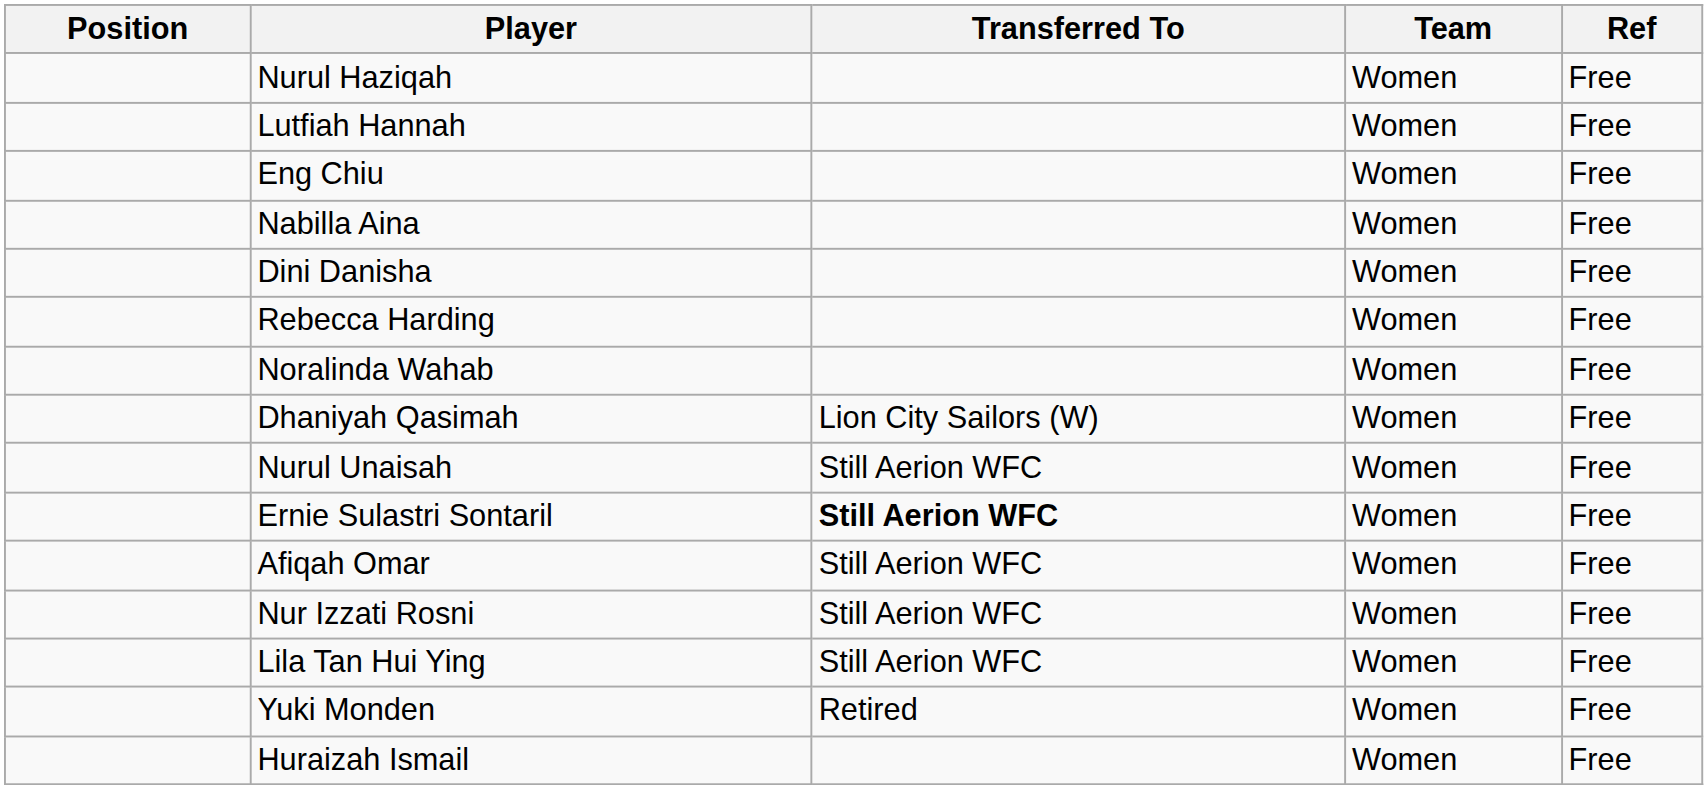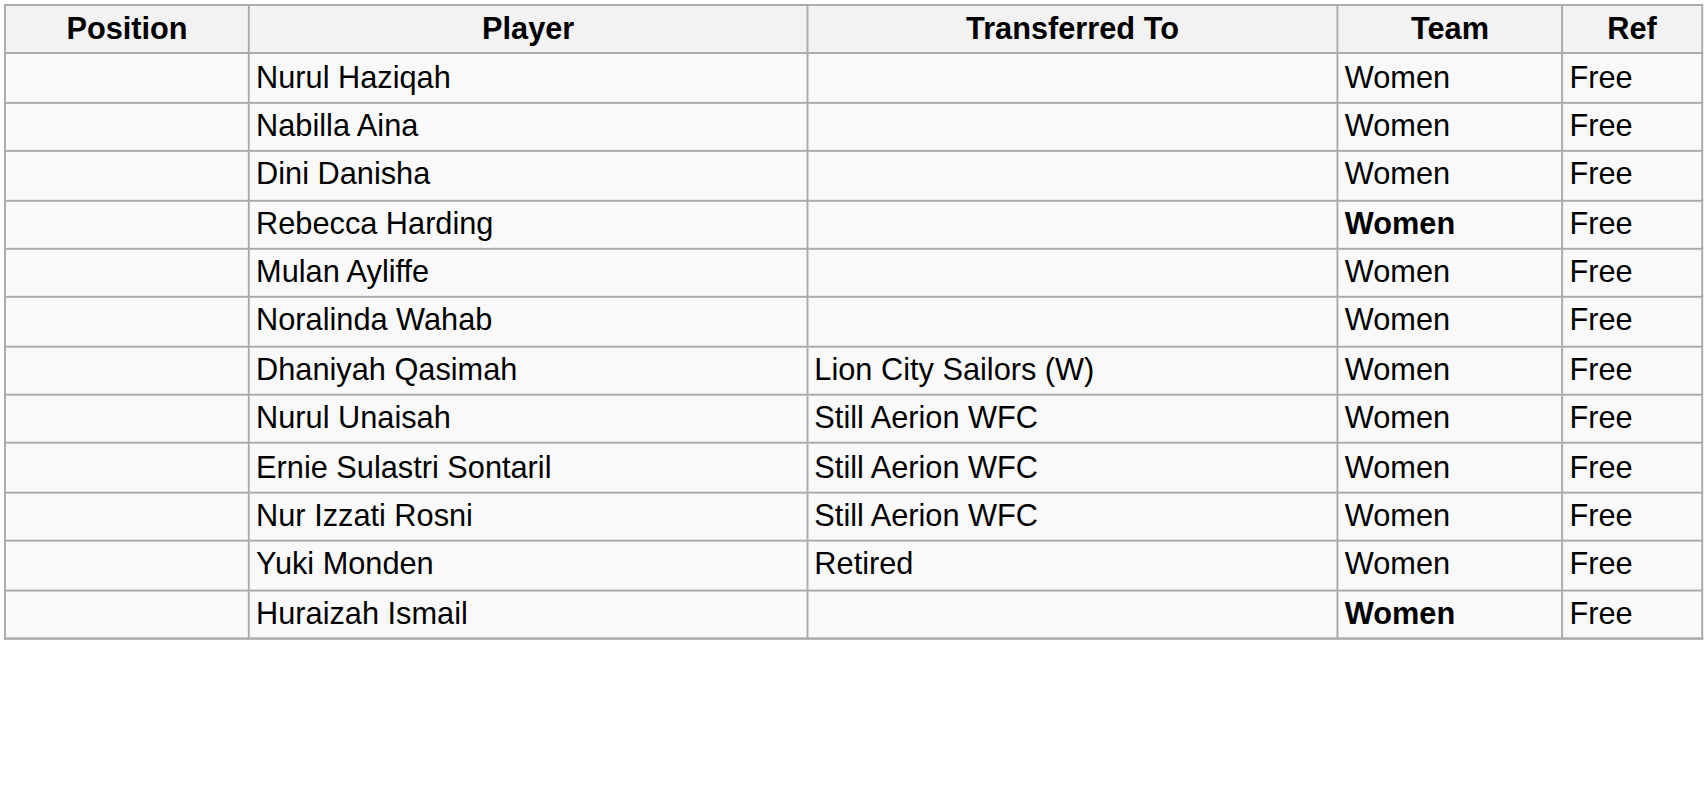- row: Lutfiah Hannah | Women | Free
- row: Eng Chiu | Women | Free
Rebecca Harding | Team: normal -> bold
+ row: Mulan Ayliffe | Women | Free
Ernie Sulastri Sontaril | Transferred To: bold -> normal
- row: Afiqah Omar | Still Aerion WFC | Women | Free
- row: Lila Tan Hui Ying | Still Aerion WFC | Women | Free
Huraizah Ismail | Team: normal -> bold
